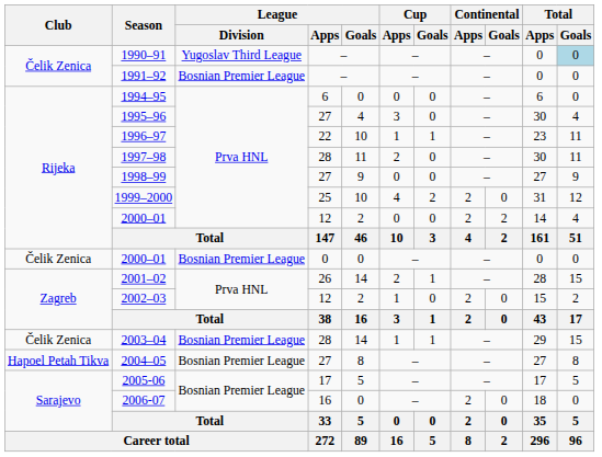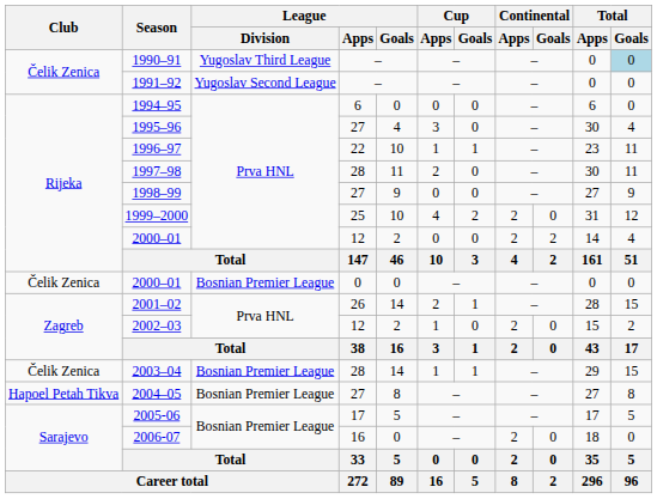1991–92 | League / Division: Bosnian Premier League -> Yugoslav Second League
